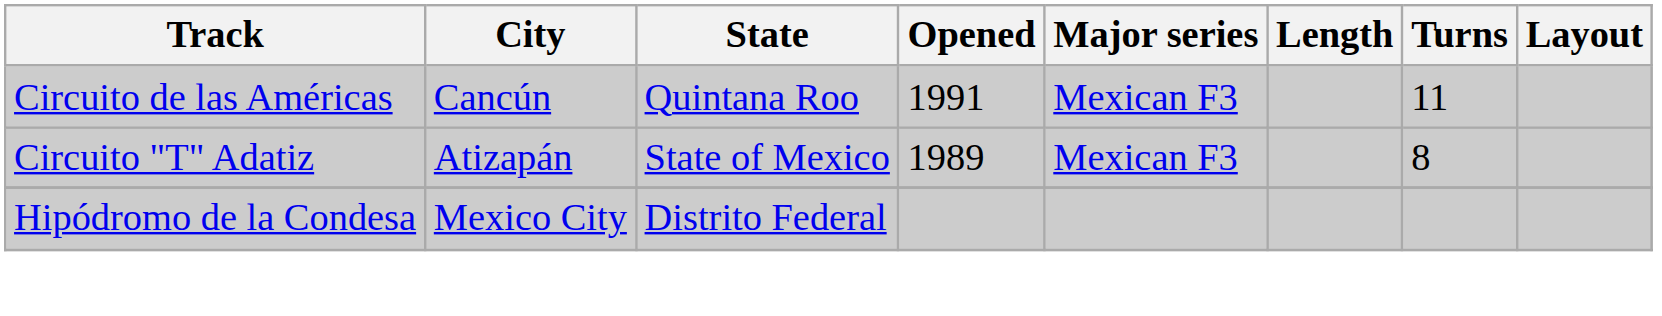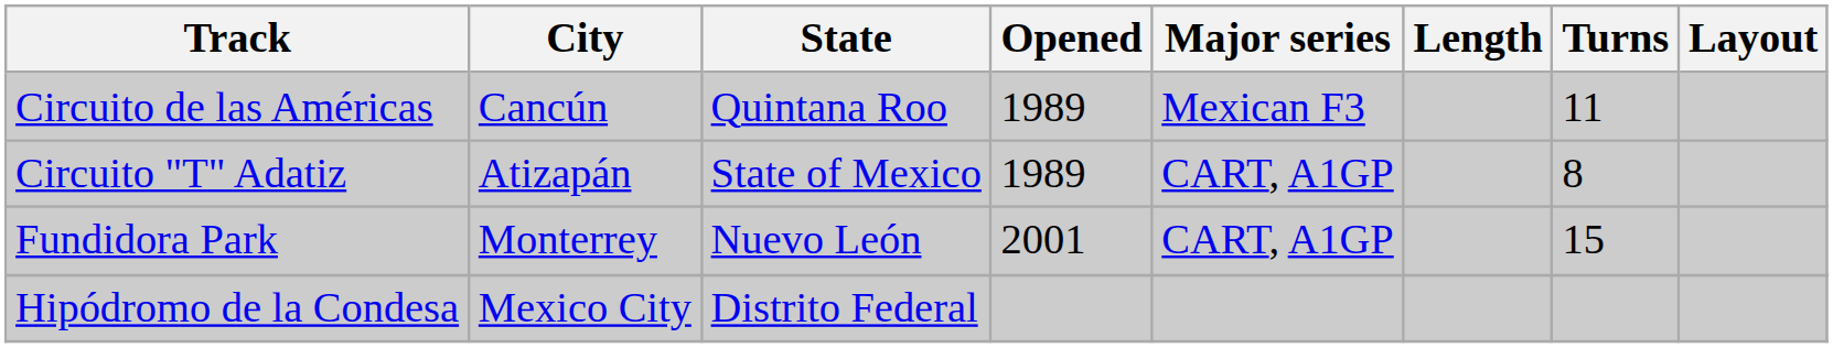Circuito de las Américas | Opened: 1991 -> 1989
Circuito "T" Adatiz | Major series: Mexican F3 -> CART, A1GP
+ row: Fundidora Park | Monterrey | Nuevo León | 2001 | CART, A1GP | 15
